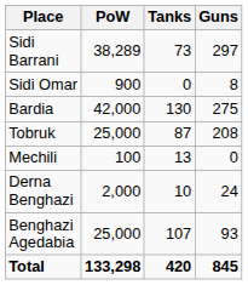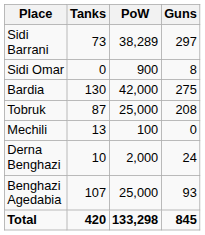columns swapped: PoW <-> Tanks
